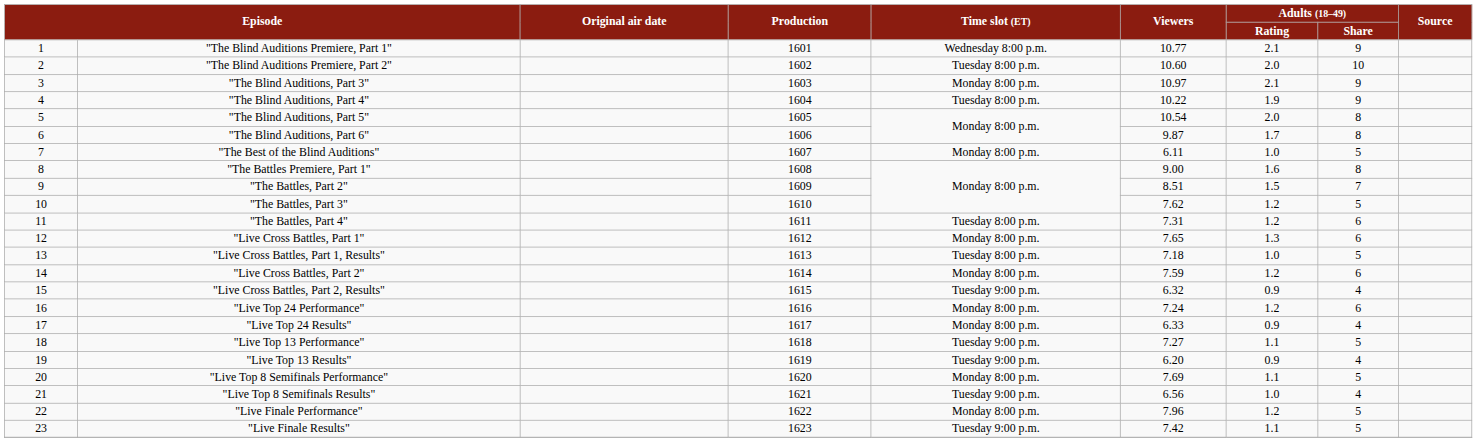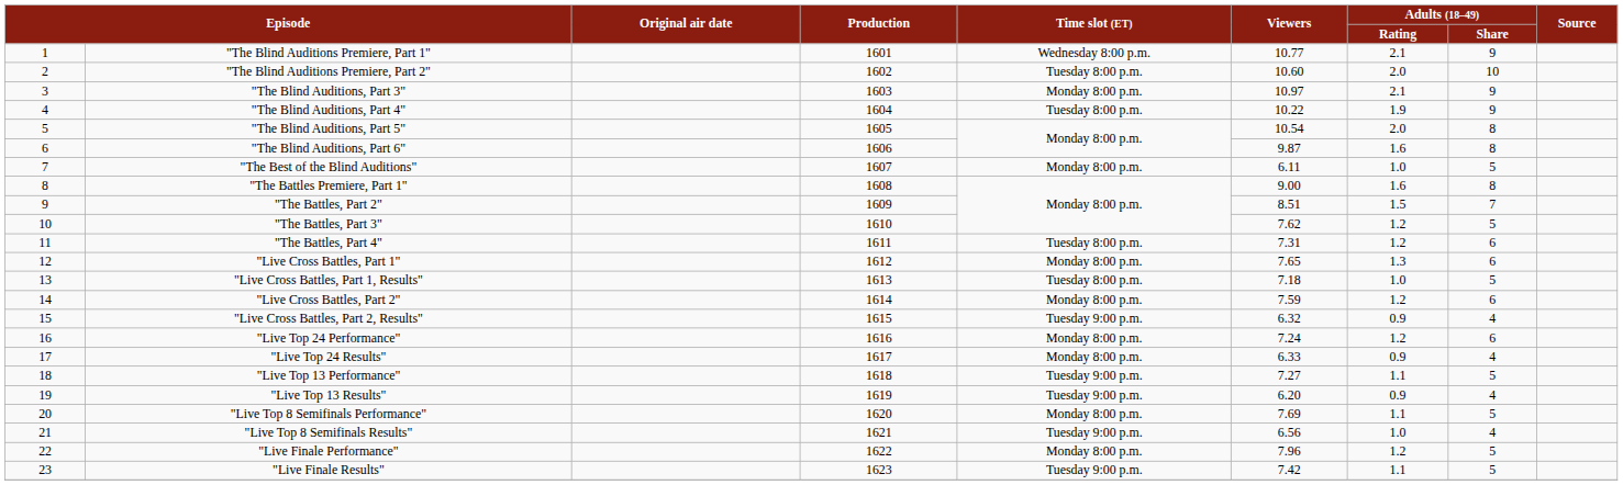"The Blind Auditions, Part 6" | Adults (18–49) / Rating: 1.7 -> 1.6
